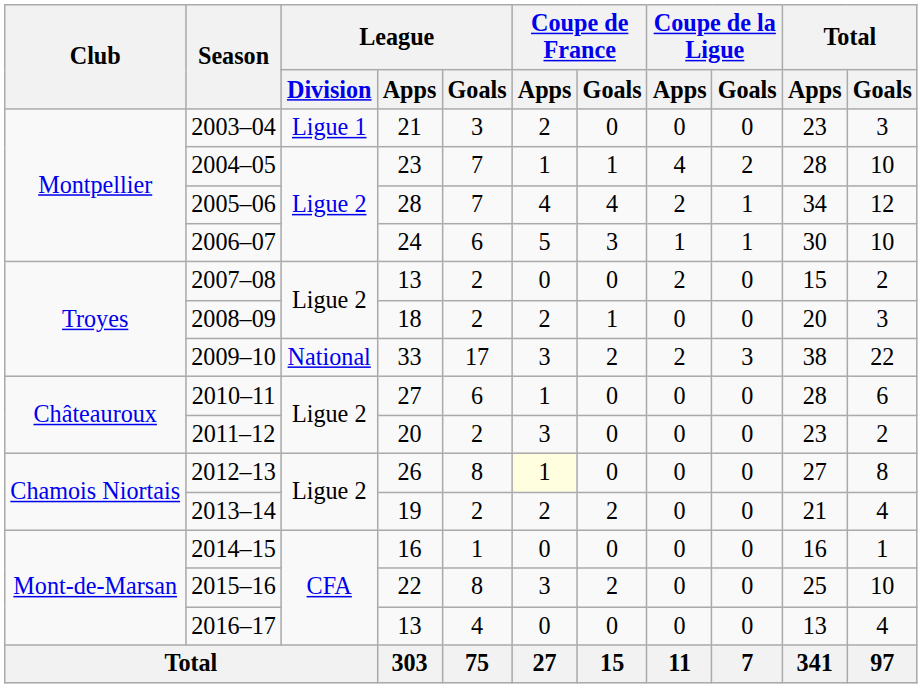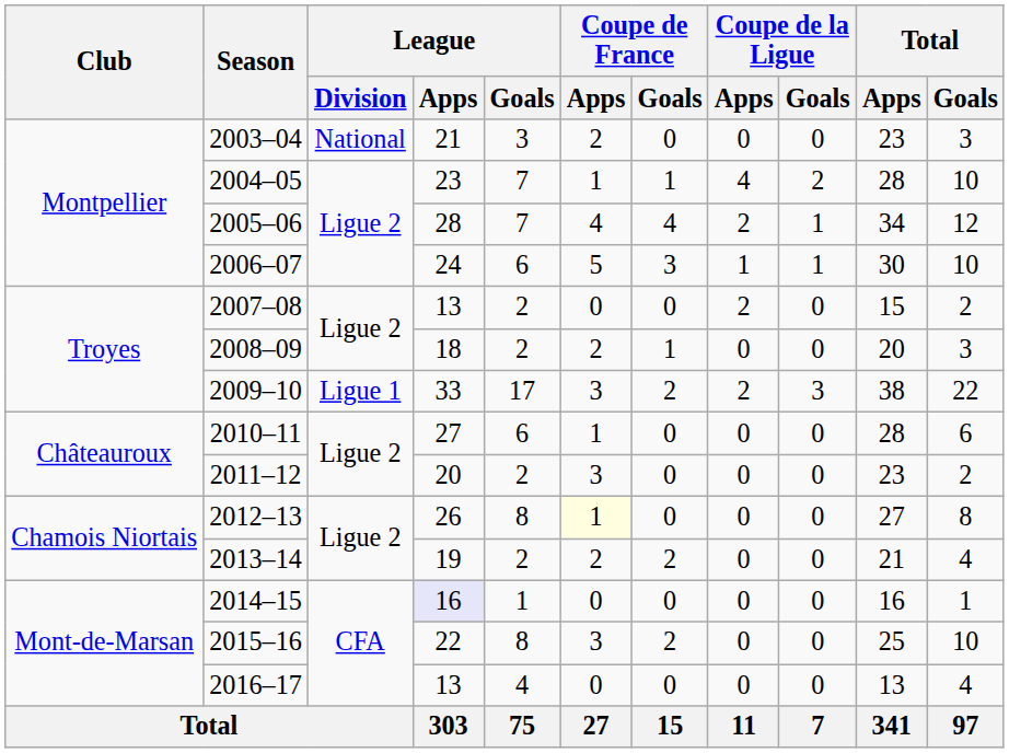2003–04 | League / Division: Ligue 1 -> National
2009–10 | League / Division: National -> Ligue 1
2014–15 | League / Apps: no background -> lavender background
